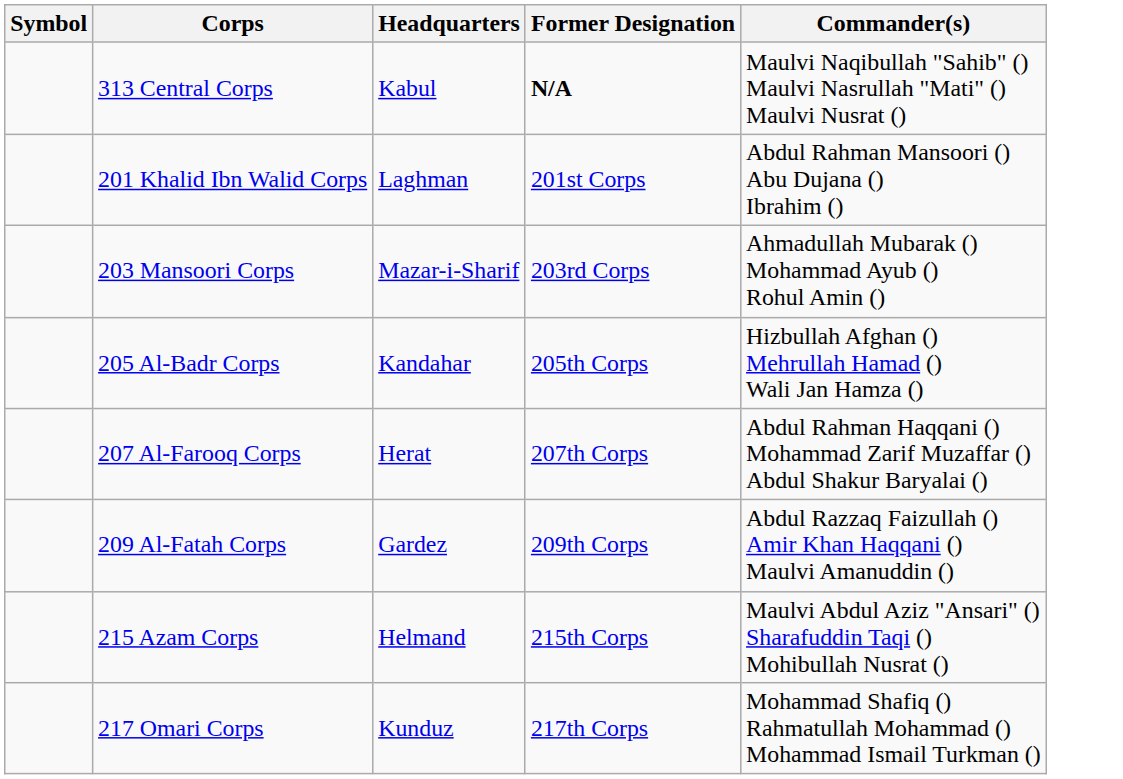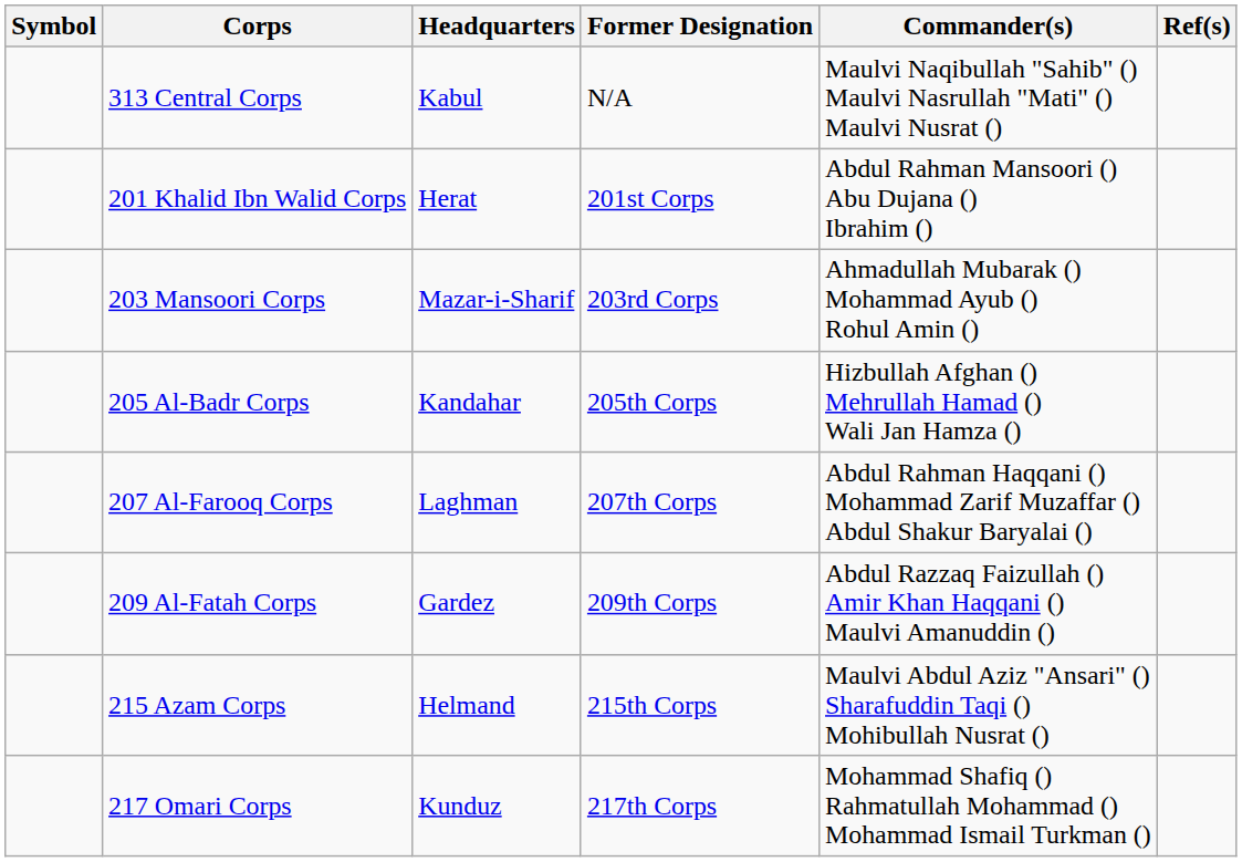+ column: Ref(s)
313 Central Corps | Former Designation: bold -> normal
201 Khalid Ibn Walid Corps | Headquarters: Laghman -> Herat
207 Al-Farooq Corps | Headquarters: Herat -> Laghman
